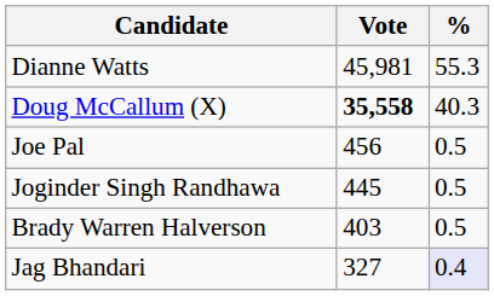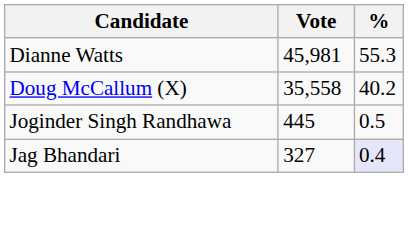Doug McCallum (X) | Vote: bold -> normal
Doug McCallum (X) | %: 40.3 -> 40.2
- row: Joe Pal | 456 | 0.5
- row: Brady Warren Halverson | 403 | 0.5
